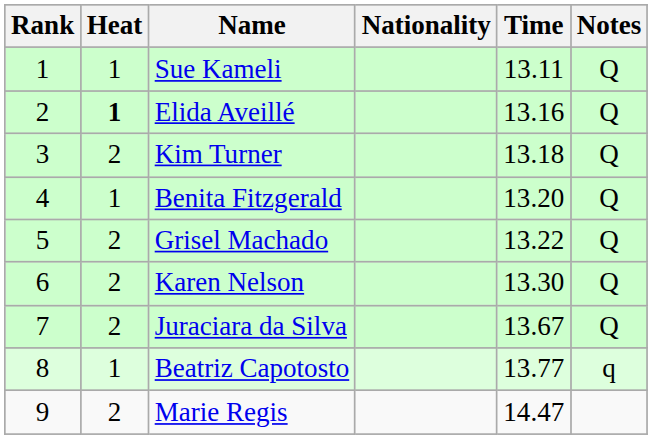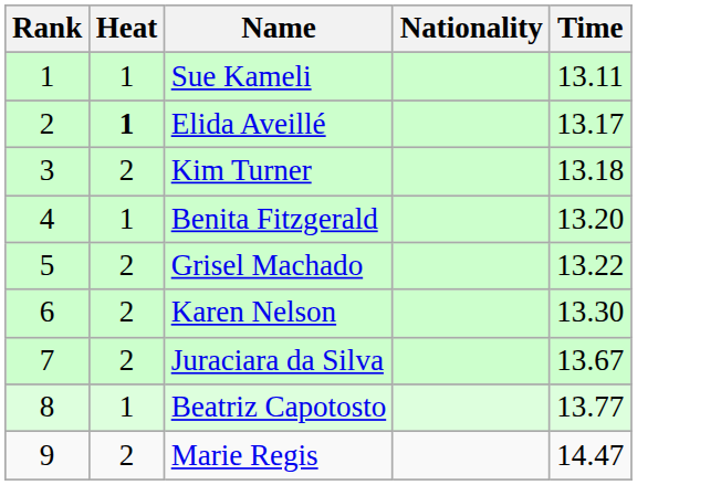- column: Notes | Q | Q | Q | Q | Q | Q | Q | q
Elida Aveillé | Time: 13.16 -> 13.17
